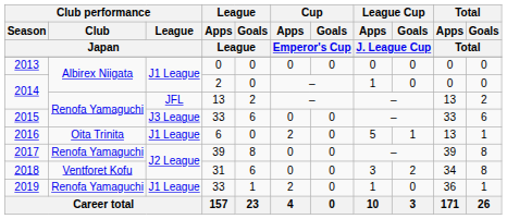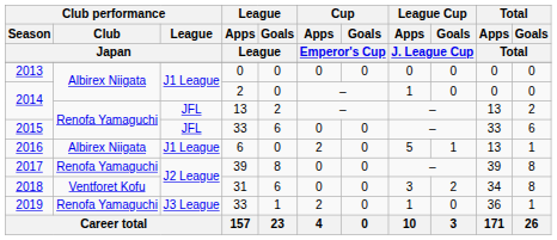2015 | Club performance / League / Japan: J3 League -> JFL
2016 | Club performance / Club / Japan: Oita Trinita -> Albirex Niigata
2019 | Club performance / League / Japan: J1 League -> J3 League
